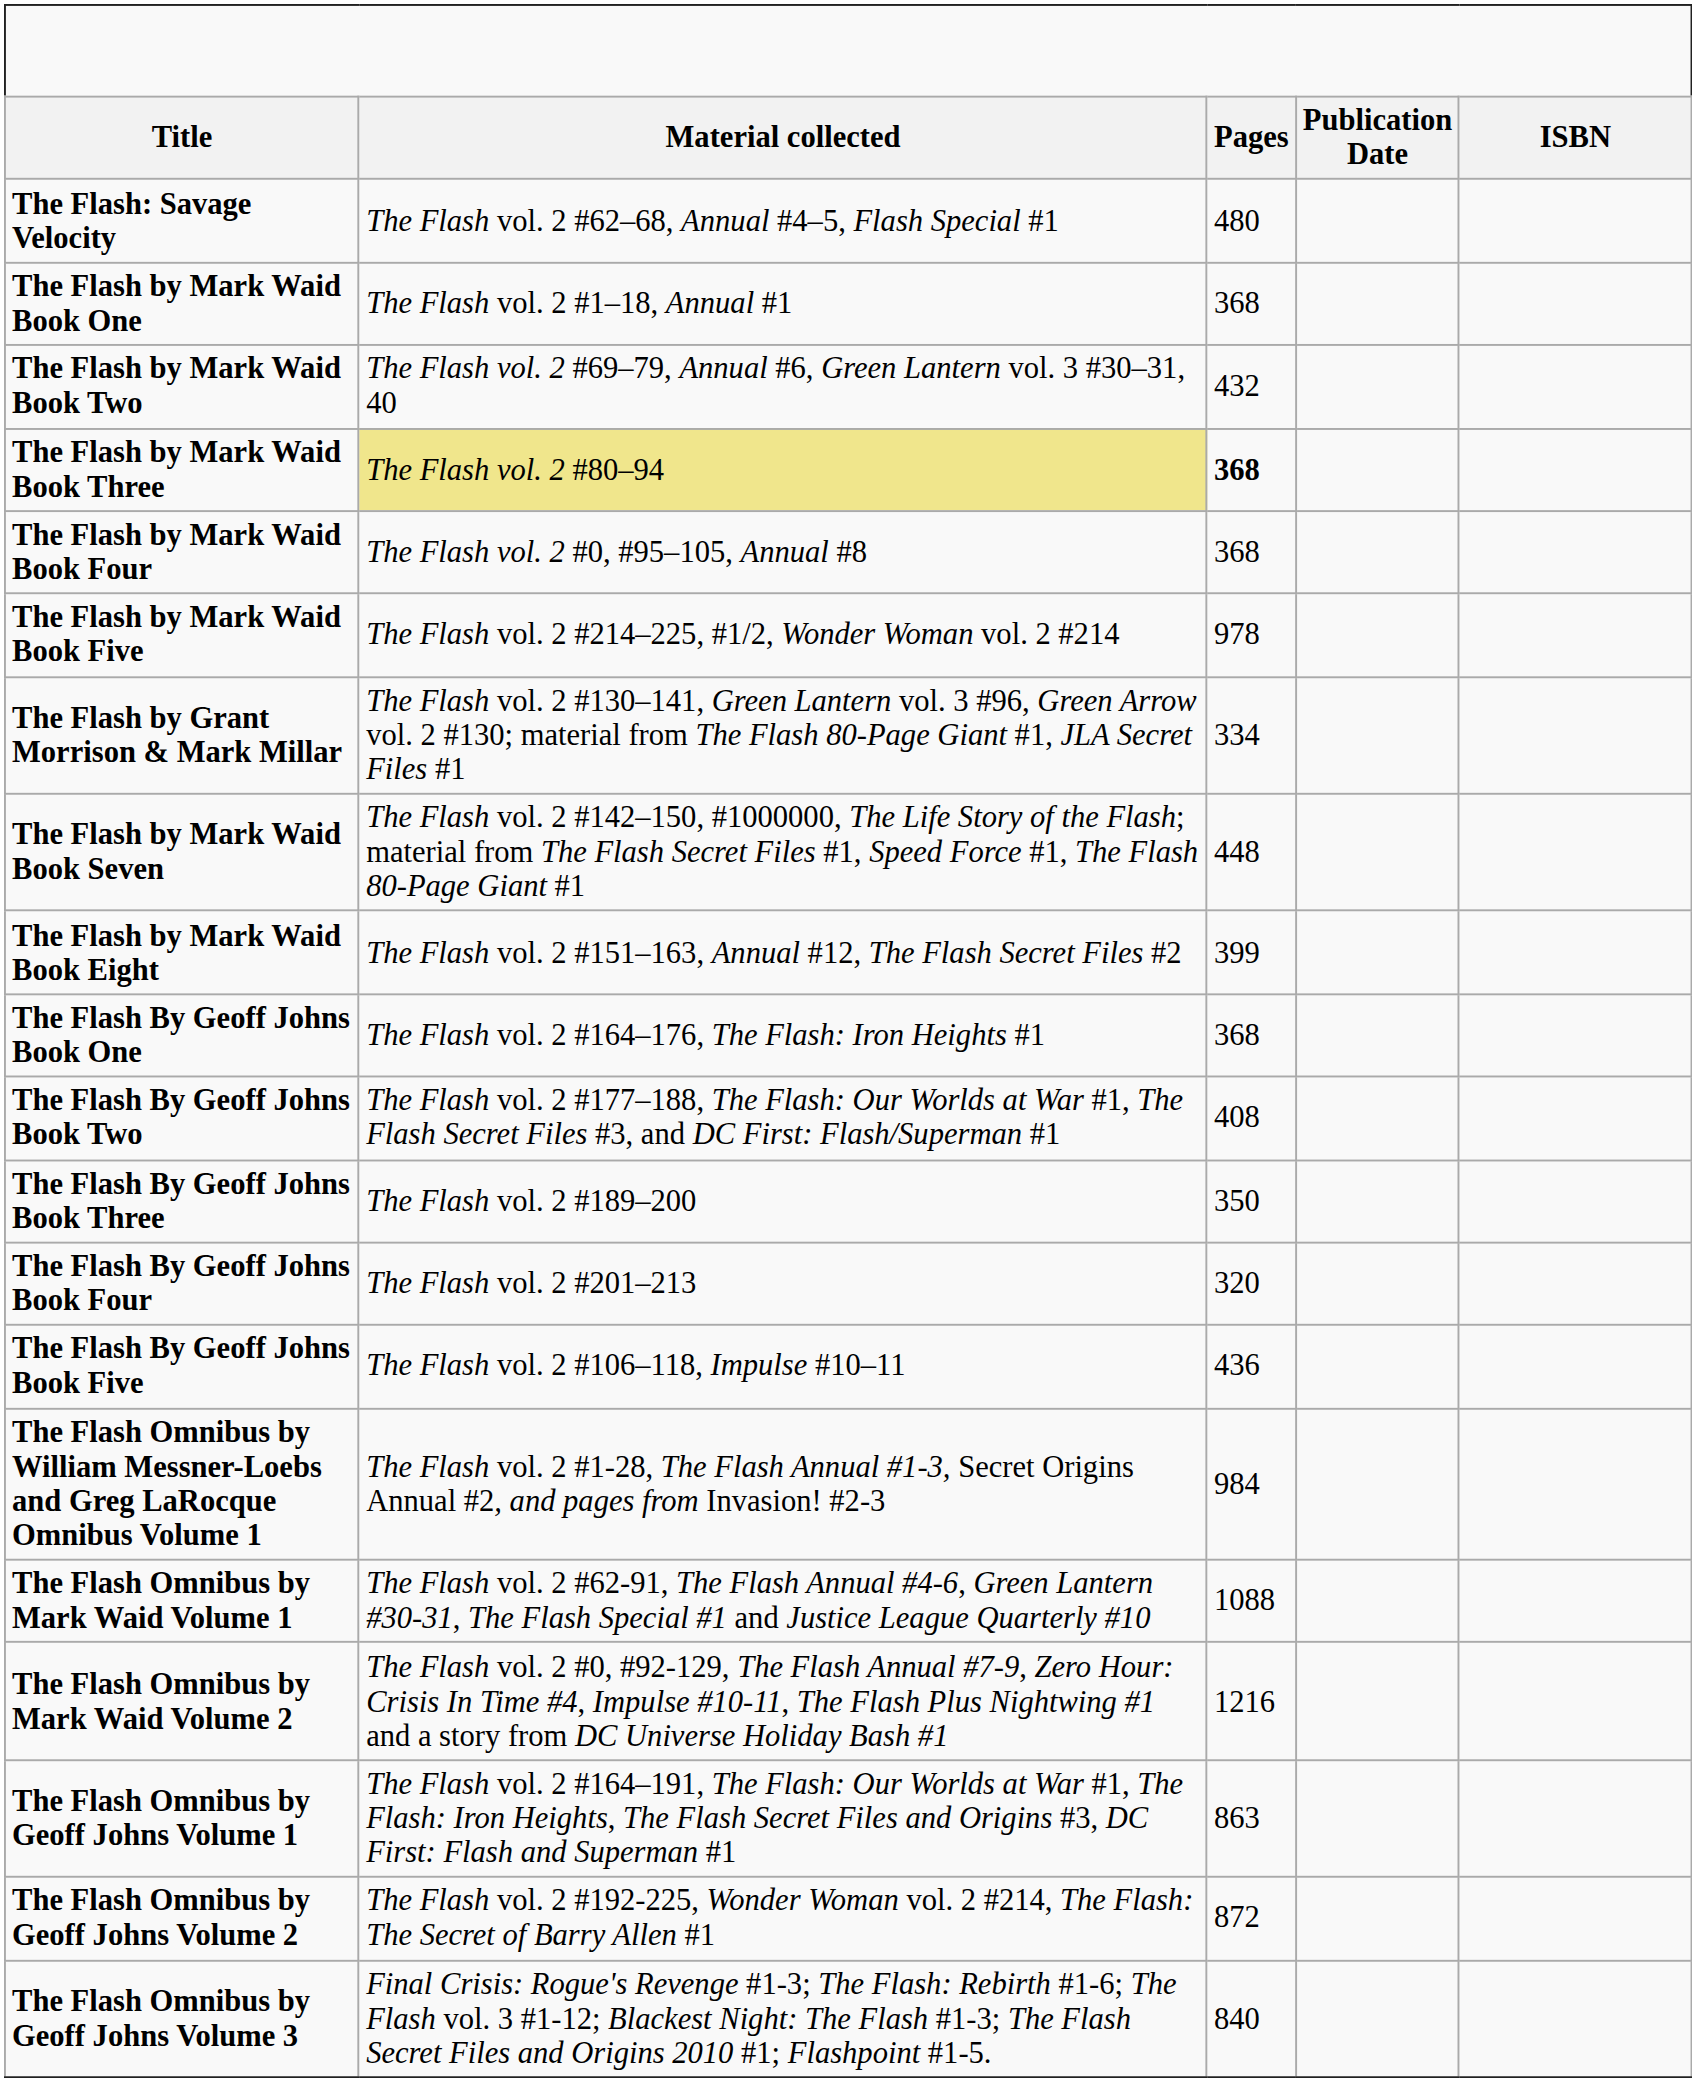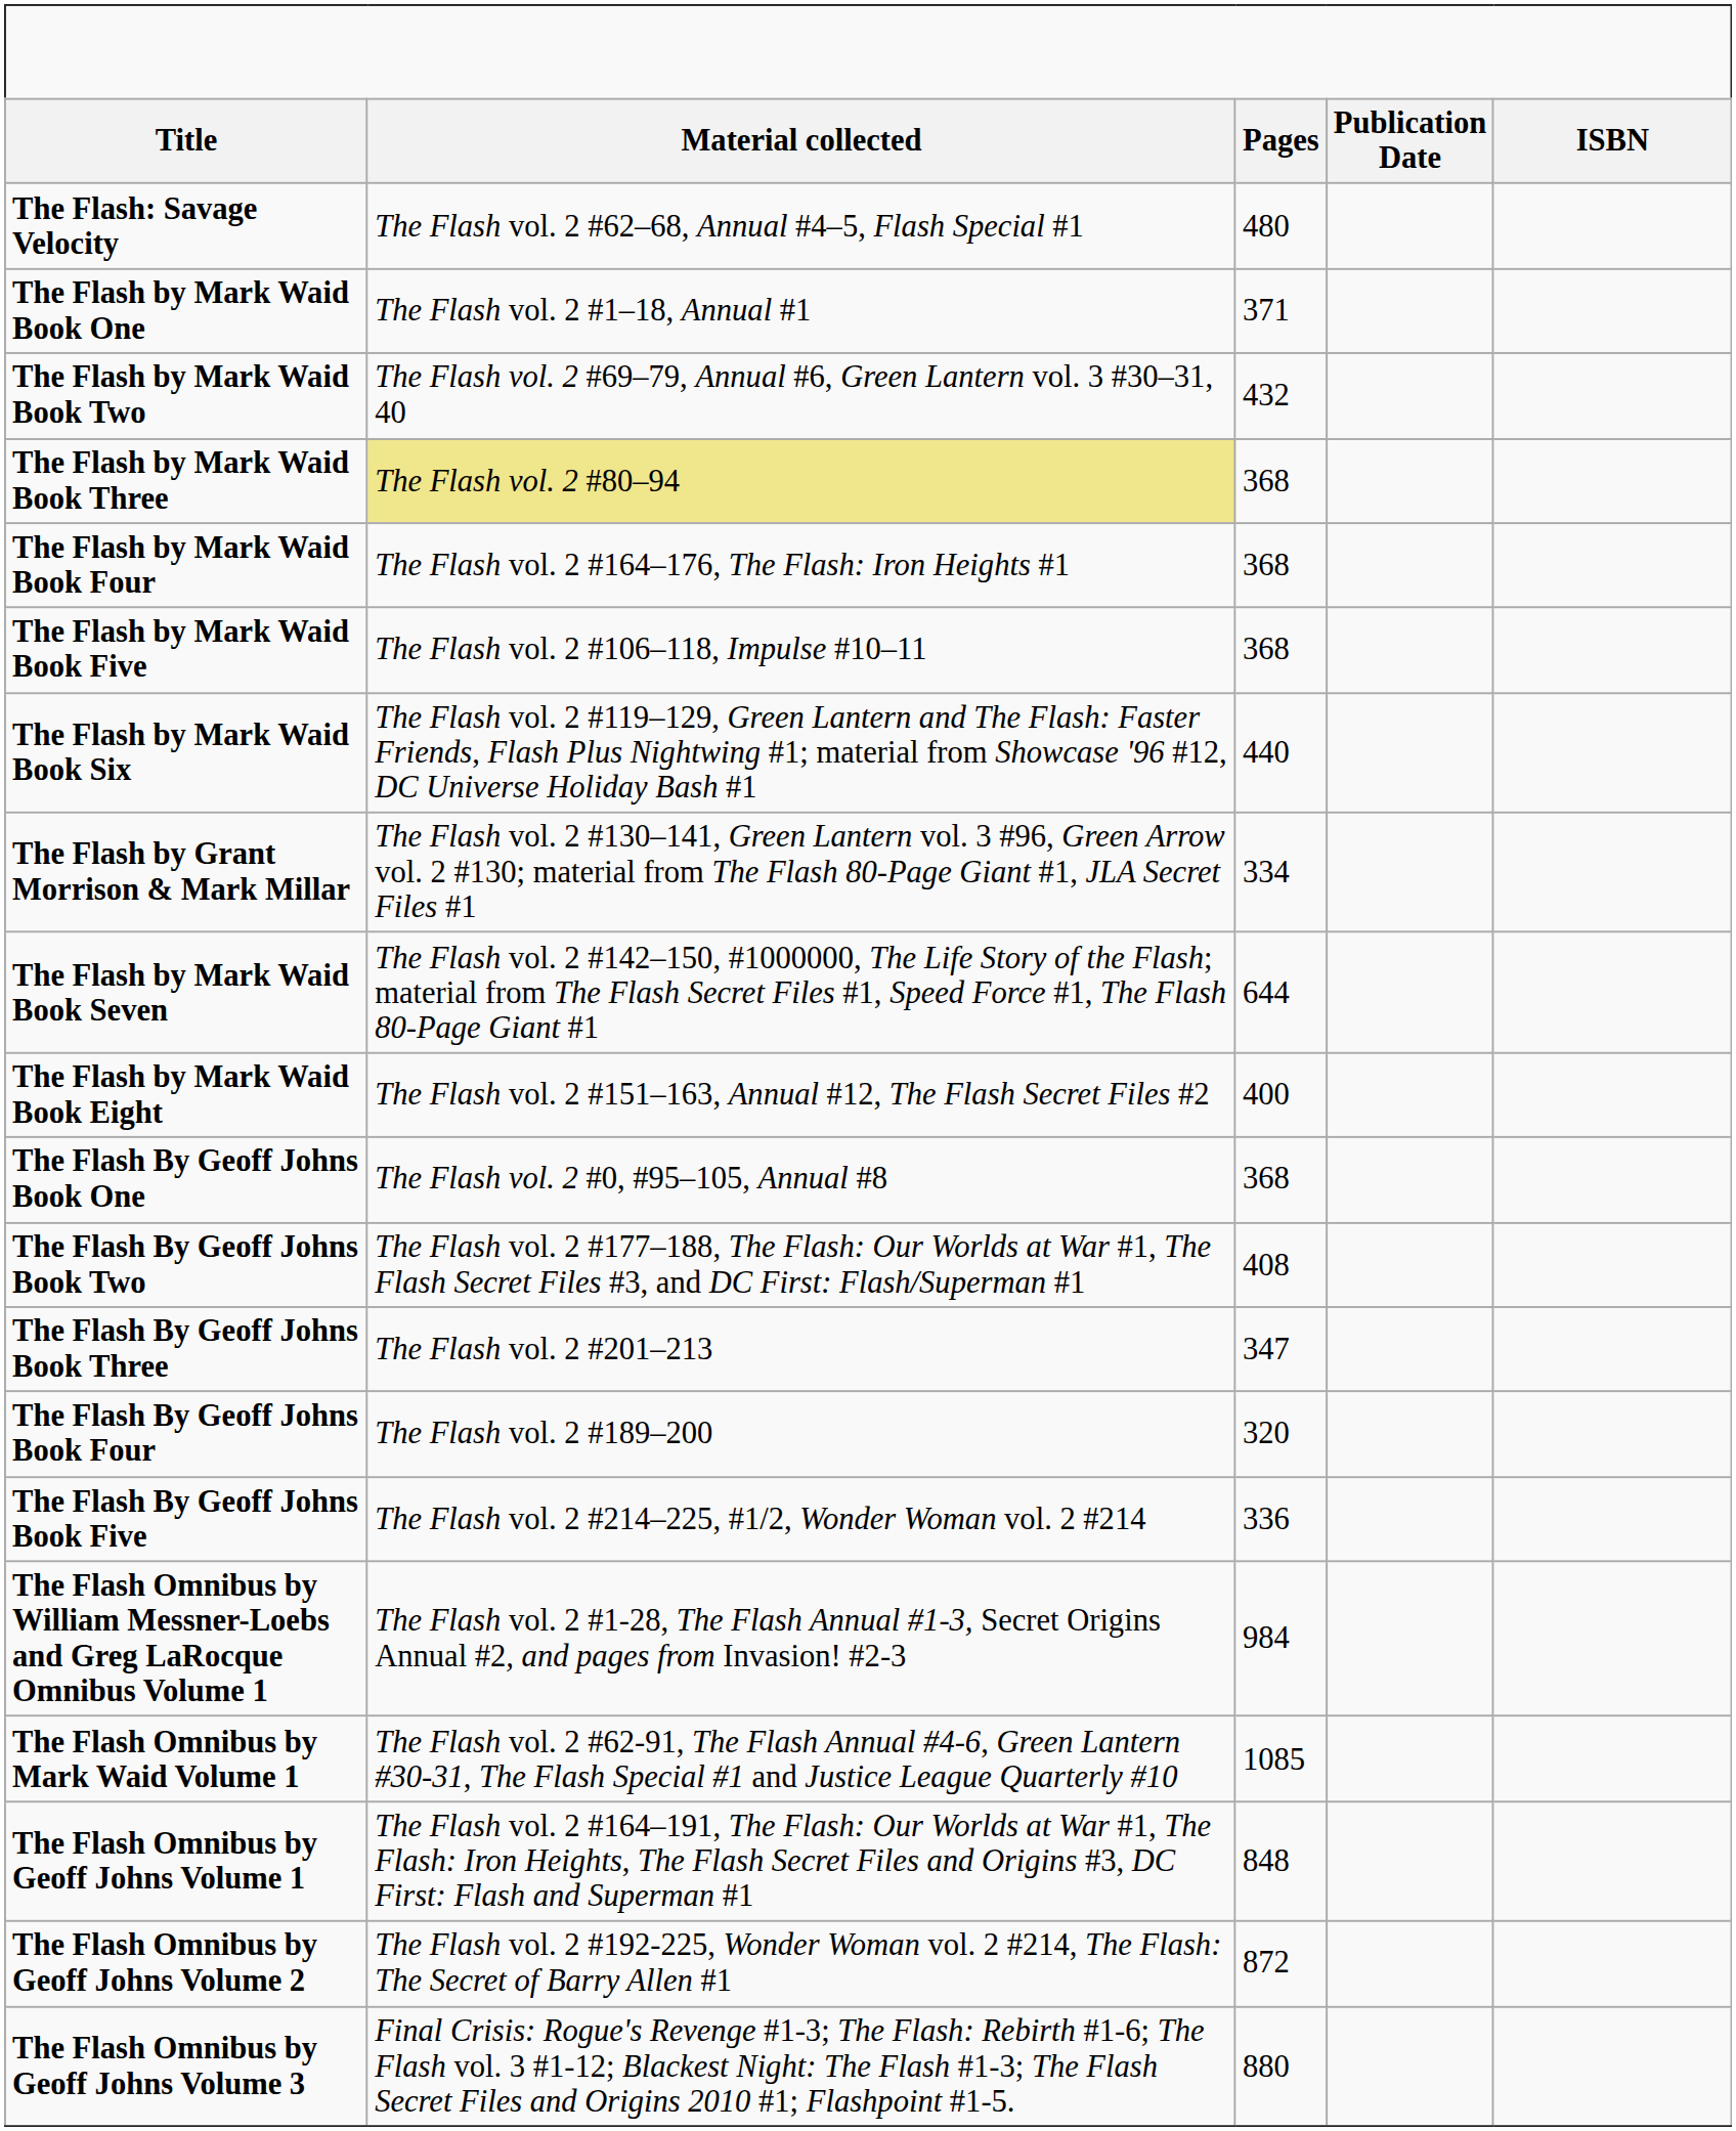The Flash by Mark Waid Book One | Pages: 368 -> 371
The Flash by Mark Waid Book Three | Pages: bold -> normal
The Flash by Mark Waid Book Four | Material collected: The Flash vol. 2 #0, #95–105, Annual #8 -> The Flash vol. 2 #164–176, The Flash: Iron Heights #1
The Flash by Mark Waid Book Five | Material collected: The Flash vol. 2 #214–225, #1/2, Wonder Woman vol. 2 #214 -> The Flash vol. 2 #106–118, Impulse #10–11
The Flash by Mark Waid Book Five | Pages: 978 -> 368
+ row: The Flash by Mark Waid Book Six | The Flash vol. 2 #119–129, Green Lantern and The Flash: Faster Friends, Flash Plus Nightwing #1; material from Showcase '96 #12, DC Universe Holiday Bash #1 | 440
The Flash by Mark Waid Book Seven | Pages: 448 -> 644
The Flash by Mark Waid Book Eight | Pages: 399 -> 400
The Flash By Geoff Johns Book One | Material collected: The Flash vol. 2 #164–176, The Flash: Iron Heights #1 -> The Flash vol. 2 #0, #95–105, Annual #8
The Flash By Geoff Johns Book Three | Material collected: The Flash vol. 2 #189–200 -> The Flash vol. 2 #201–213
The Flash By Geoff Johns Book Three | Pages: 350 -> 347
The Flash By Geoff Johns Book Four | Material collected: The Flash vol. 2 #201–213 -> The Flash vol. 2 #189–200
The Flash By Geoff Johns Book Five | Material collected: The Flash vol. 2 #106–118, Impulse #10–11 -> The Flash vol. 2 #214–225, #1/2, Wonder Woman vol. 2 #214
The Flash By Geoff Johns Book Five | Pages: 436 -> 336
The Flash Omnibus by Mark Waid Volume 1 | Pages: 1088 -> 1085
- row: The Flash Omnibus by Mark Waid Volume 2 | The Flash vol. 2 #0, #92-129, The Flash Annual #7-9, Zero Hour: Crisis In Time #4, Impulse #10-11, The Flash Plus Nightwing #1 and a story from DC Universe Holiday Bash #1 | 1216
The Flash Omnibus by Geoff Johns Volume 1 | Pages: 863 -> 848
The Flash Omnibus by Geoff Johns Volume 3 | Pages: 840 -> 880
